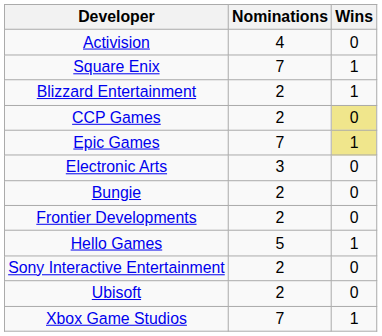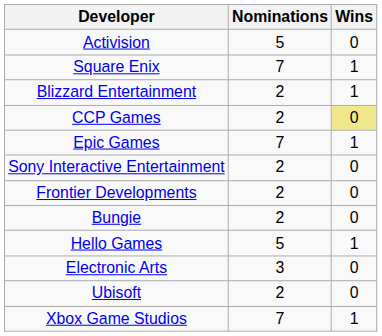Activision | Nominations: 4 -> 5
Epic Games | Wins: khaki background -> no background
rows swapped: Electronic Arts <-> Sony Interactive Entertainment
rows swapped: Bungie <-> Frontier Developments
